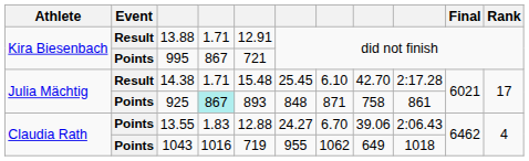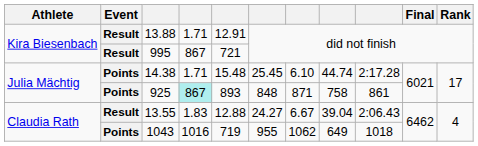995 | Event: Points -> Result
14.38 | Event: Result -> Points
14.38 | column 8: 42.70 -> 44.74
13.55 | Event: Points -> Result
13.55 | column 7: 6.70 -> 6.67
13.55 | column 8: 39.06 -> 39.04
